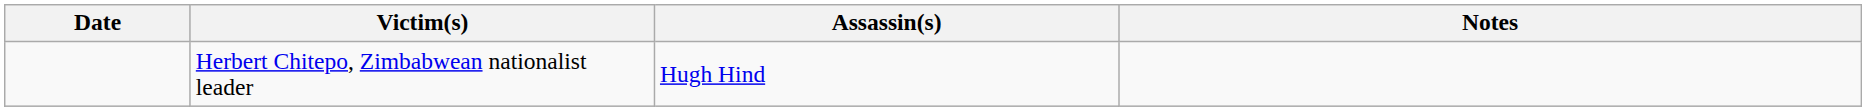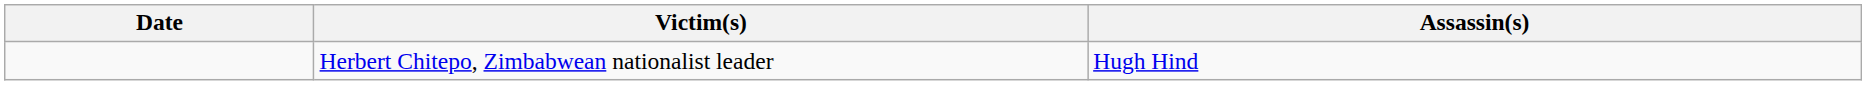- column: Notes
